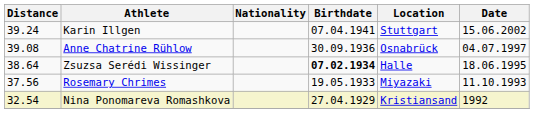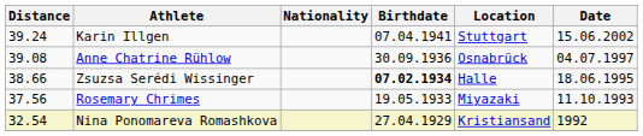Zsuzsa Serédi Wissinger | Distance: 38.64 -> 38.66
